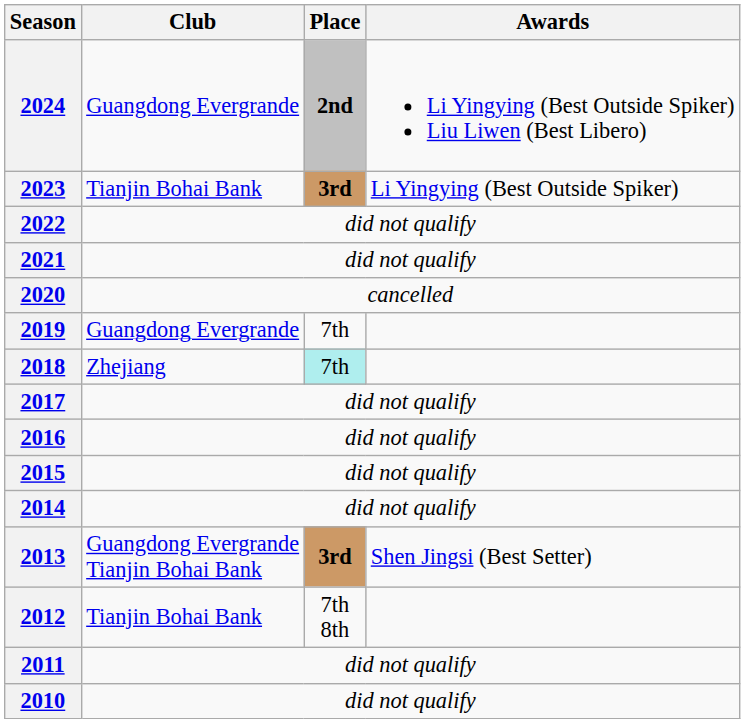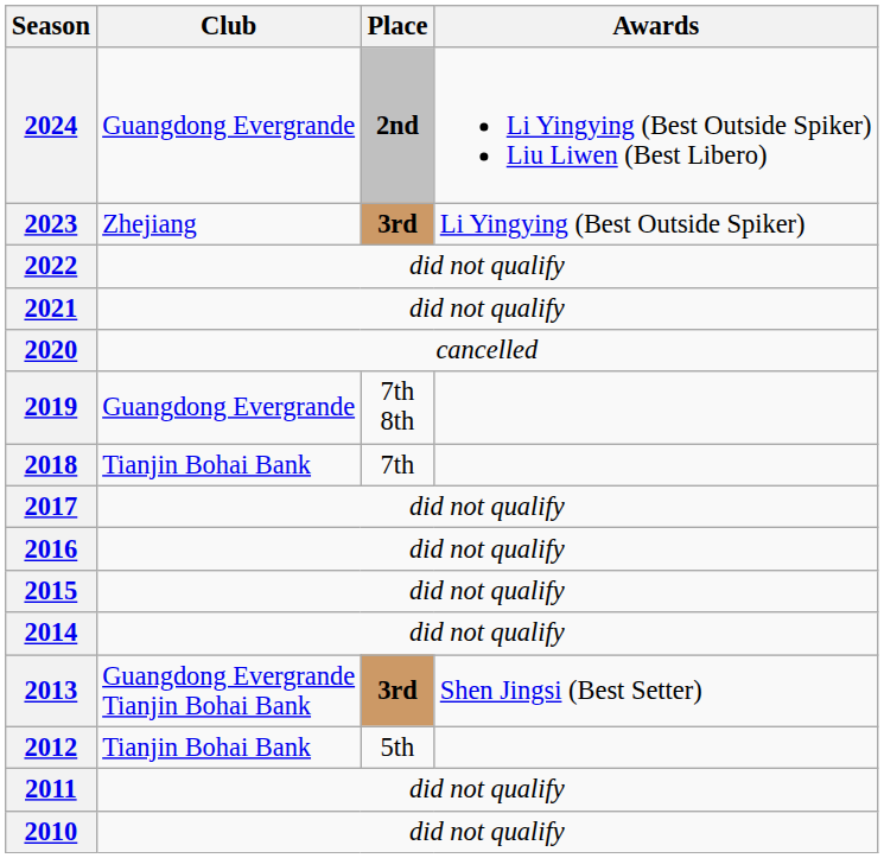2023 | Club: Tianjin Bohai Bank -> Zhejiang
2019 | Place: 7th -> 7th 8th
2018 | Club: Zhejiang -> Tianjin Bohai Bank
2018 | Place: paleturquoise background -> no background
2012 | Place: 7th 8th -> 5th
